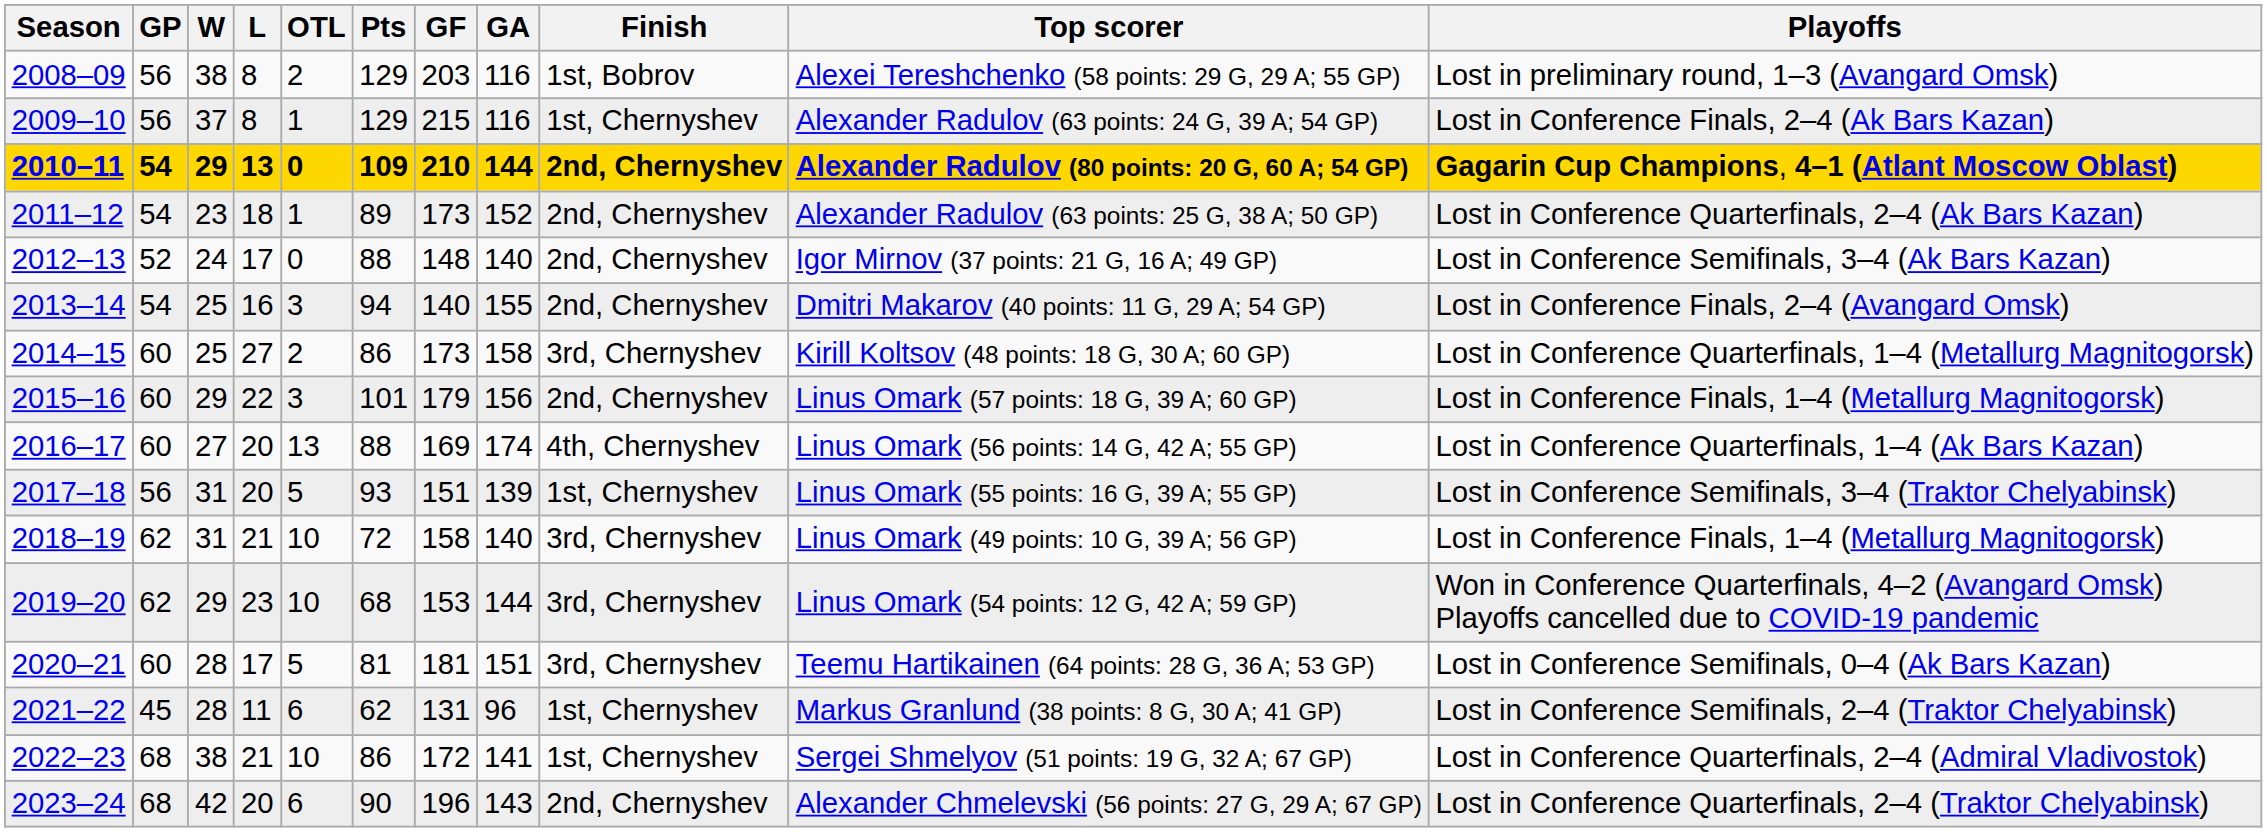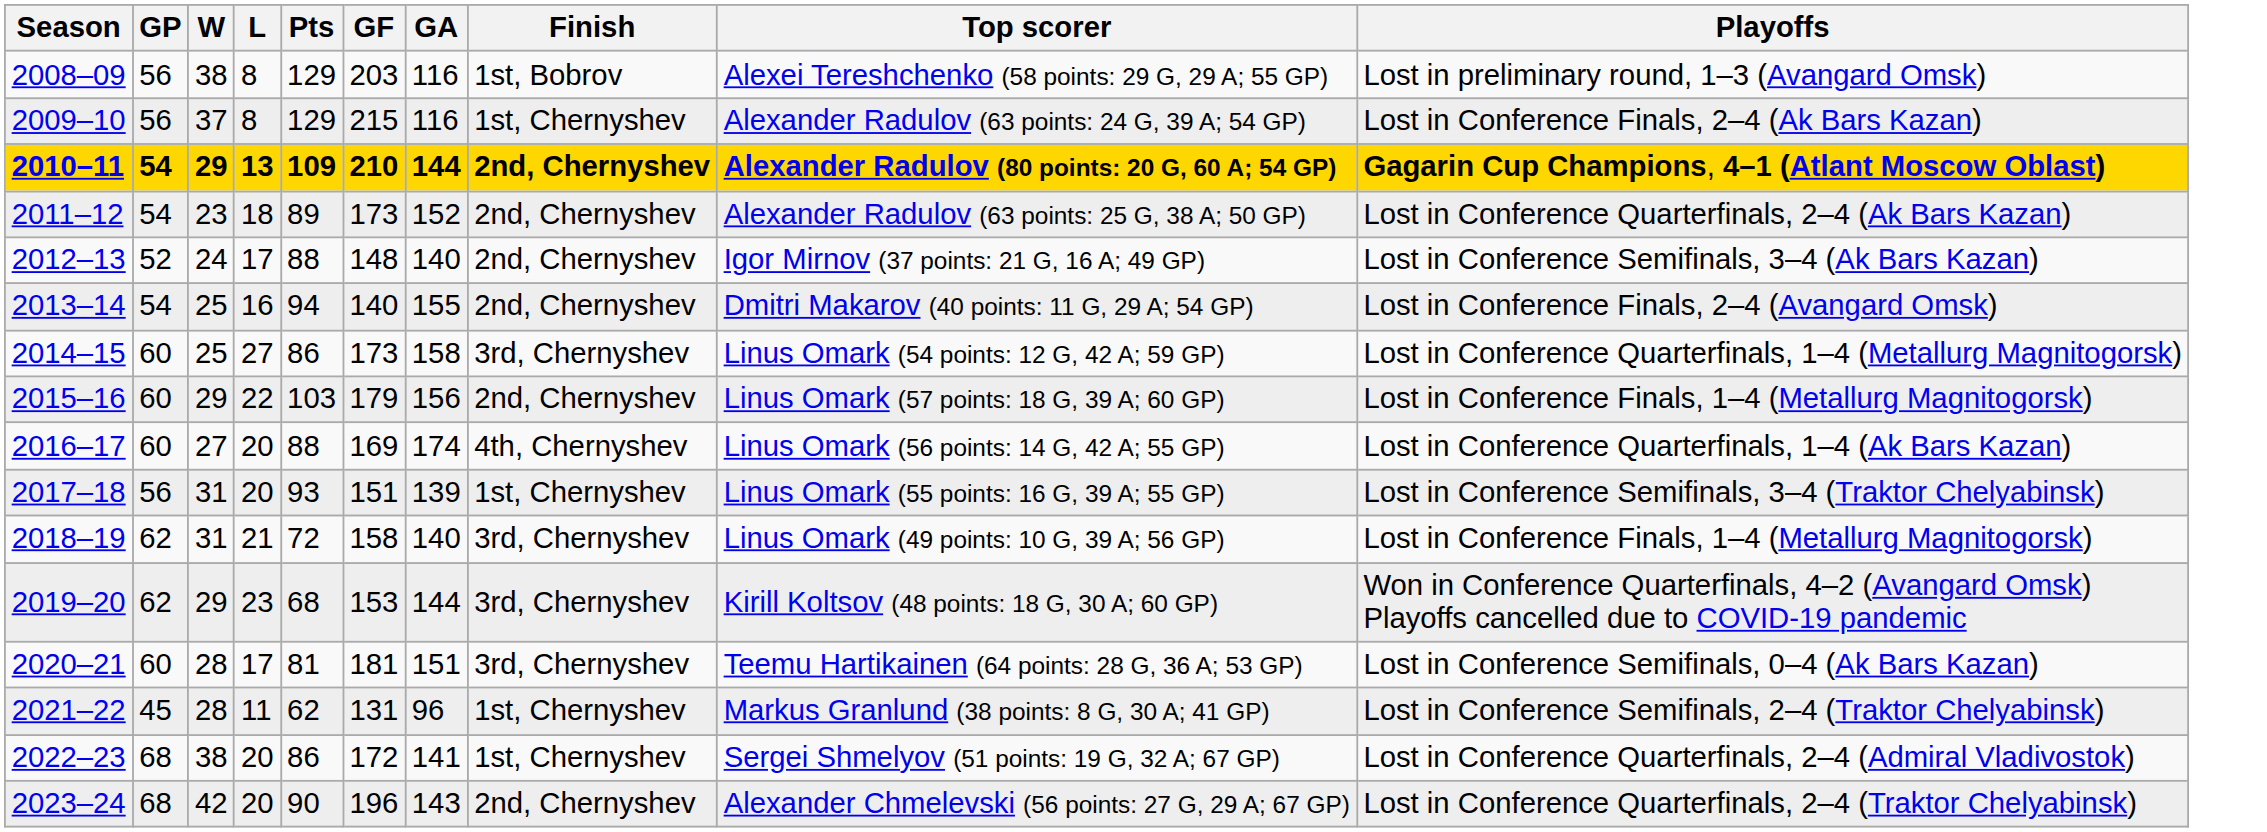- column: OTL | 2 | 1 | 0 | 1 | 0 | 3 | 2 | 3 | 13 | 5 | 10 | 10 | 5 | 6 | 10 | 6
2014–15 | Top scorer: Kirill Koltsov (48 points: 18 G, 30 A; 60 GP) -> Linus Omark (54 points: 12 G, 42 A; 59 GP)
2015–16 | Pts: 101 -> 103
2019–20 | Top scorer: Linus Omark (54 points: 12 G, 42 A; 59 GP) -> Kirill Koltsov (48 points: 18 G, 30 A; 60 GP)
2022–23 | L: 21 -> 20
